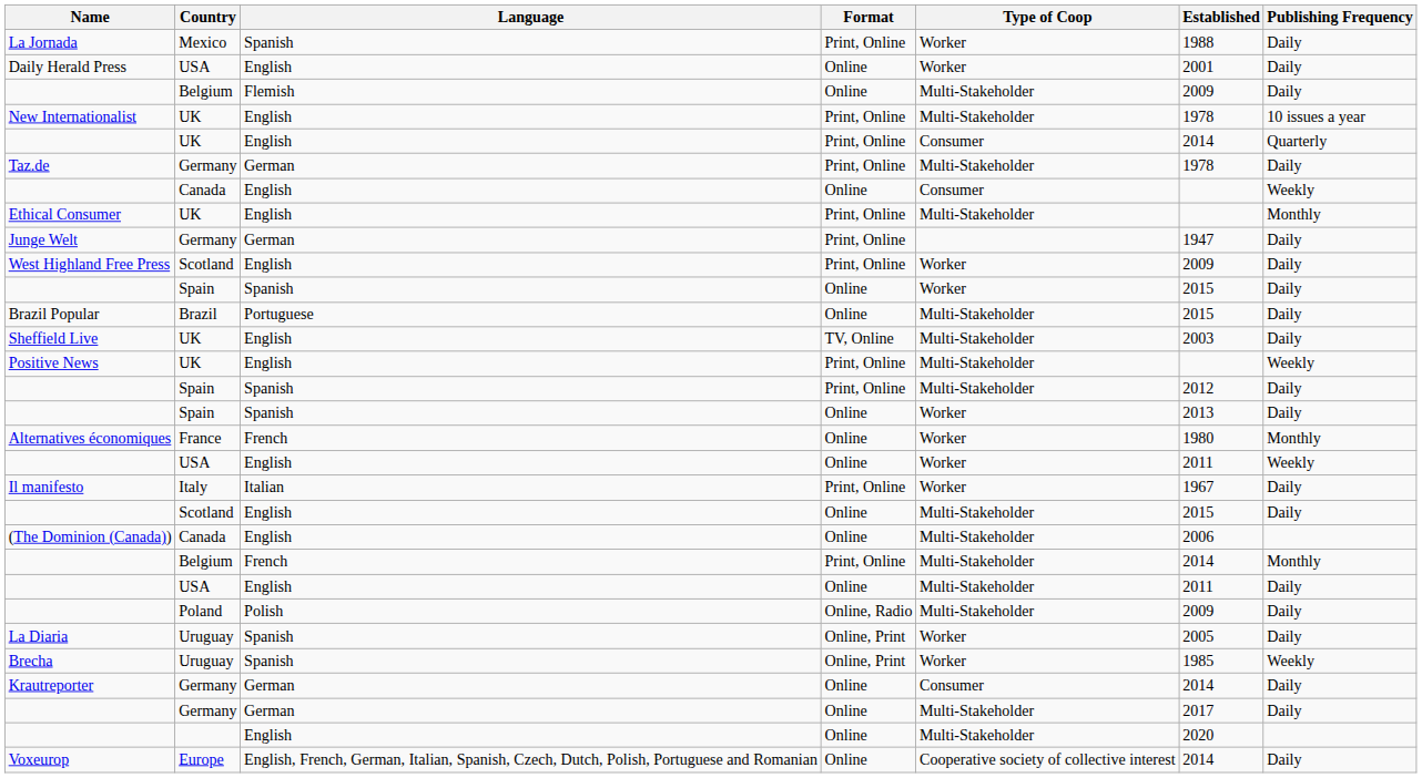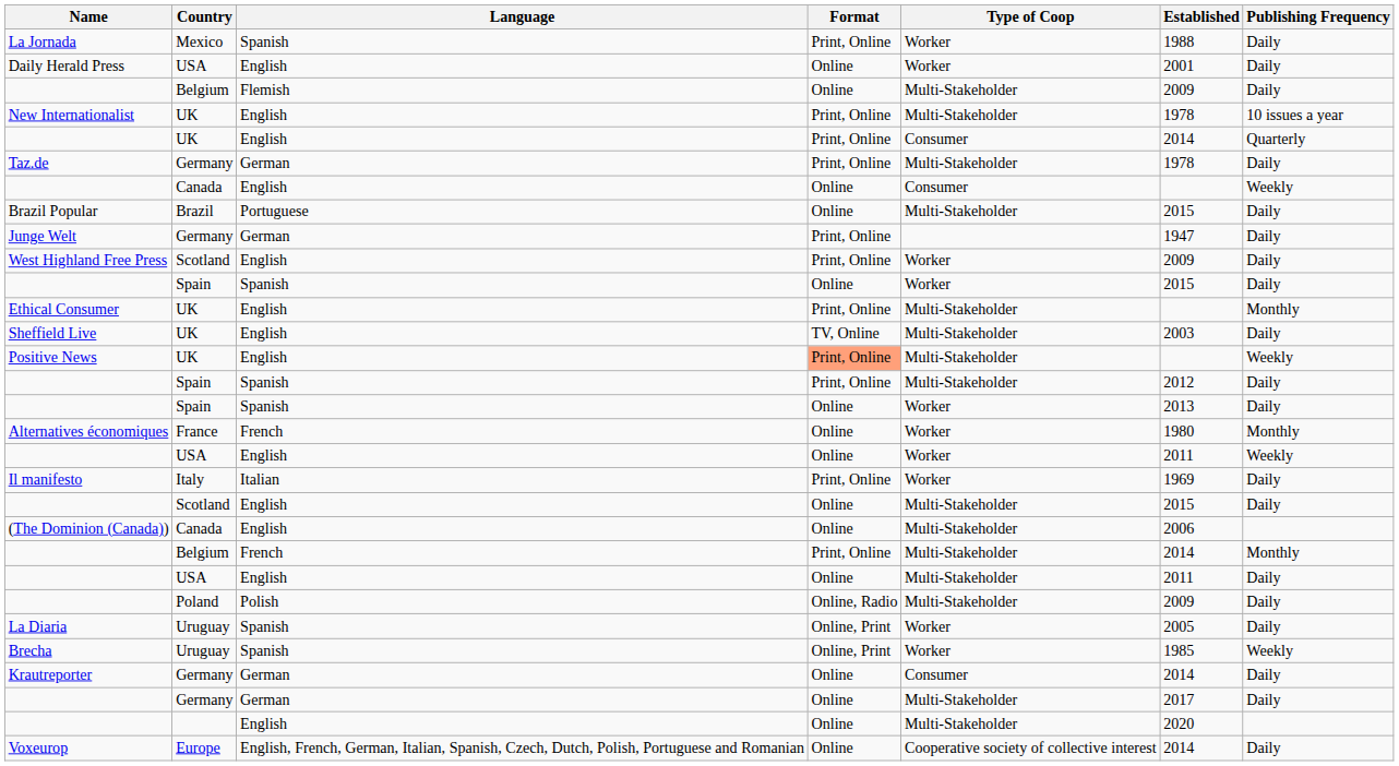rows swapped: Brazil Popular <-> Ethical Consumer
Positive News | Format: no background -> lightsalmon background
Il manifesto | Established: 1967 -> 1969
